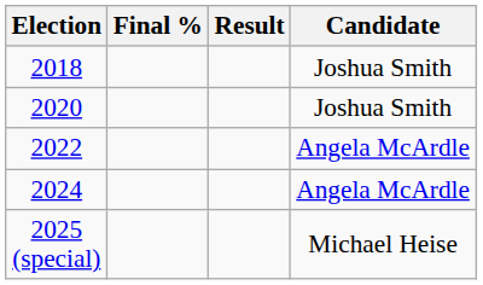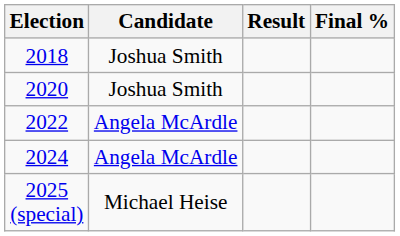columns swapped: Candidate <-> Final %
